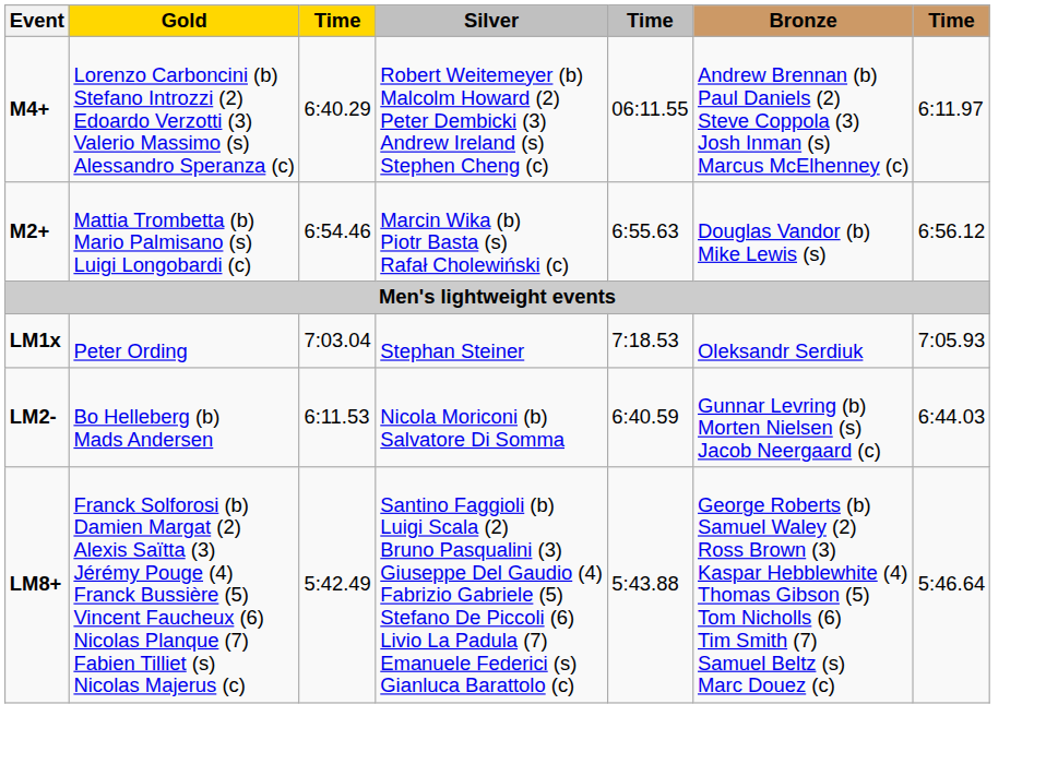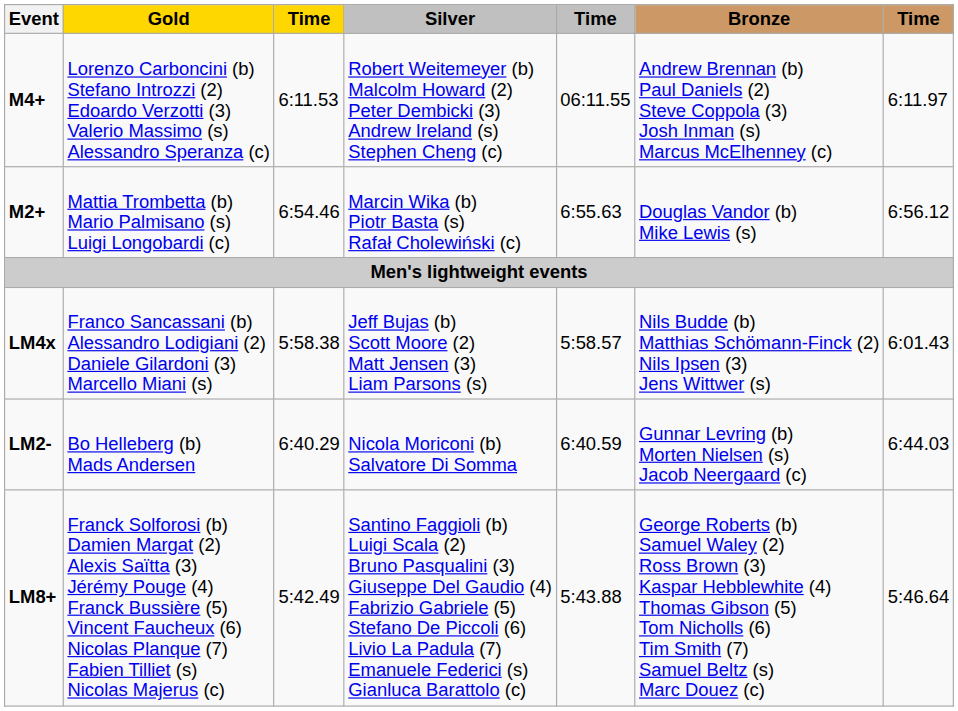M4+ | column 3: 6:40.29 -> 6:11.53
- row: LM1x | Peter Ording | 7:03.04 | Stephan Steiner | 7:18.53 | Oleksandr Serdiuk | 7:05.93
+ row: LM4x | Franco Sancassani (b) Alessandro Lodigiani (2) Daniele Gilardoni (3) Marcello Miani (s) | 5:58.38 | Jeff Bujas (b) Scott Moore (2) Matt Jensen (3) Liam Parsons (s) | 5:58.57 | Nils Budde (b) Matthias Schömann-Finck (2) Nils Ipsen (3) Jens Wittwer (s) | 6:01.43
LM2- | column 3: 6:11.53 -> 6:40.29
